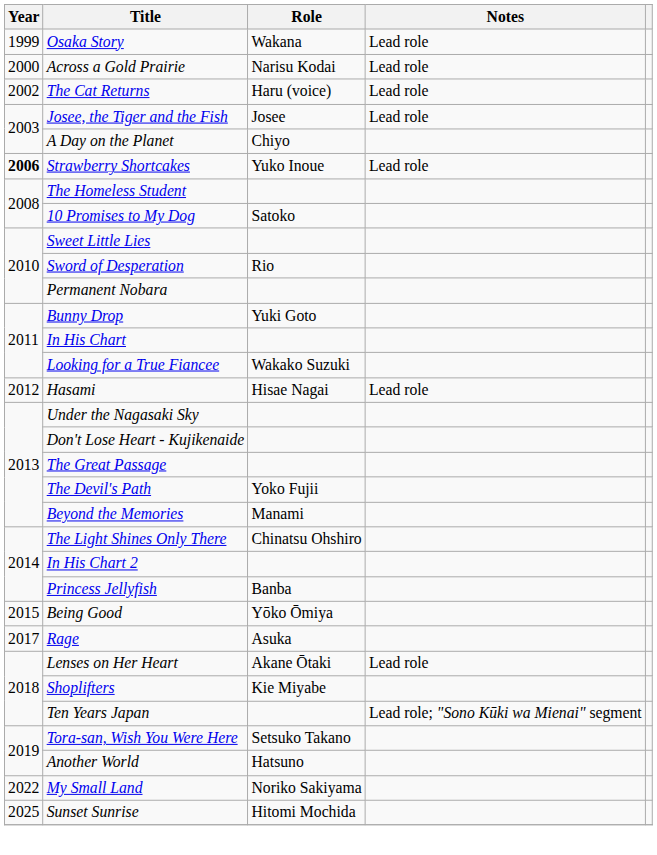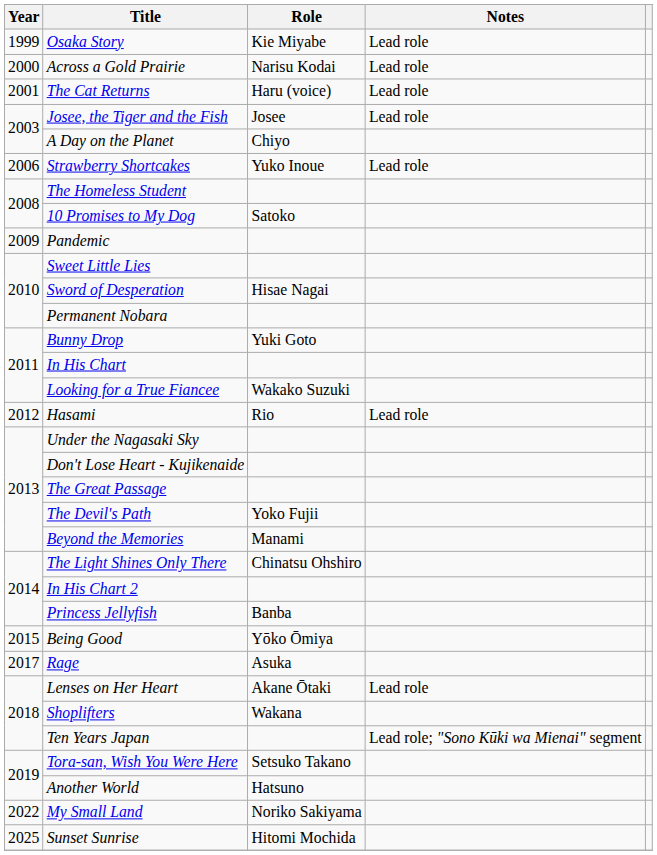Osaka Story | Role: Wakana -> Kie Miyabe
The Cat Returns | Year: 2002 -> 2001
Strawberry Shortcakes | Year: bold -> normal
+ row: 2009 | Pandemic
Sword of Desperation | Role: Rio -> Hisae Nagai
Hasami | Role: Hisae Nagai -> Rio
Shoplifters | Role: Kie Miyabe -> Wakana
